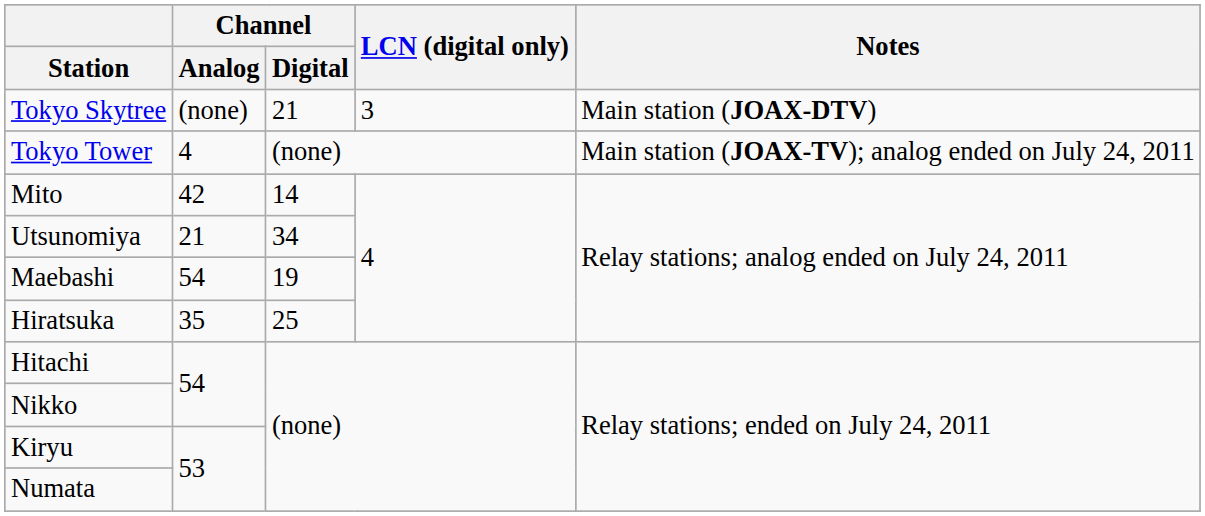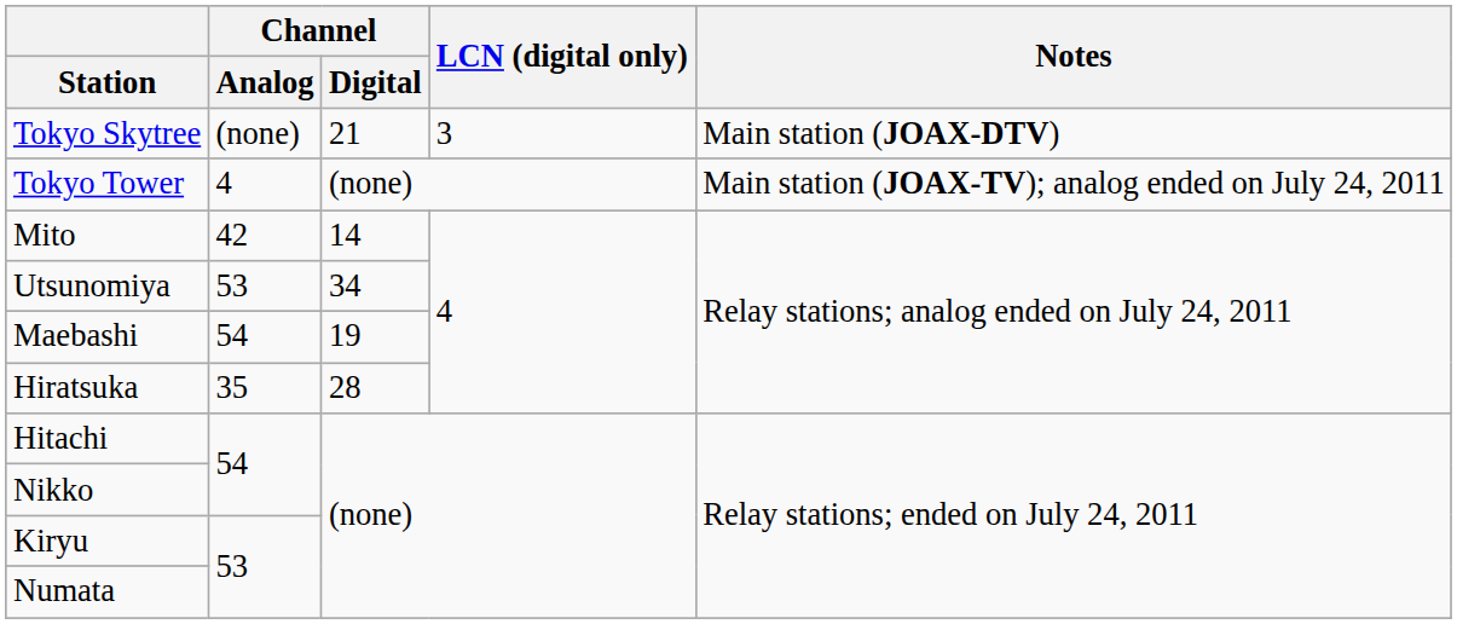Utsunomiya | Channel / Analog: 21 -> 53
Hiratsuka | Channel / Digital: 25 -> 28
